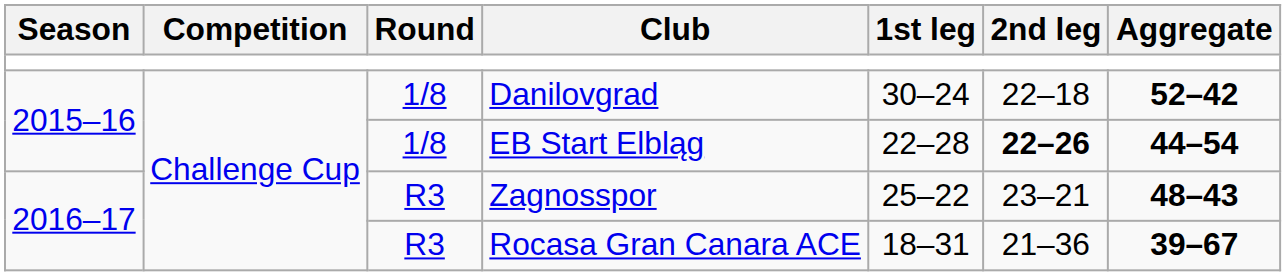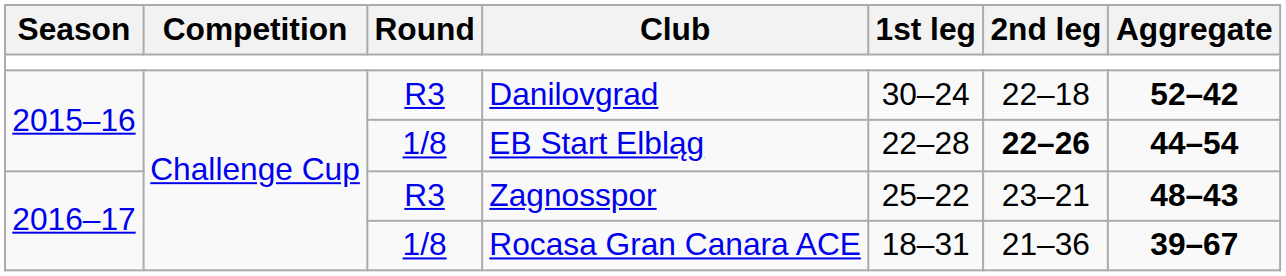Danilovgrad | Round: 1/8 -> R3
Rocasa Gran Canara ACE | Round: R3 -> 1/8
